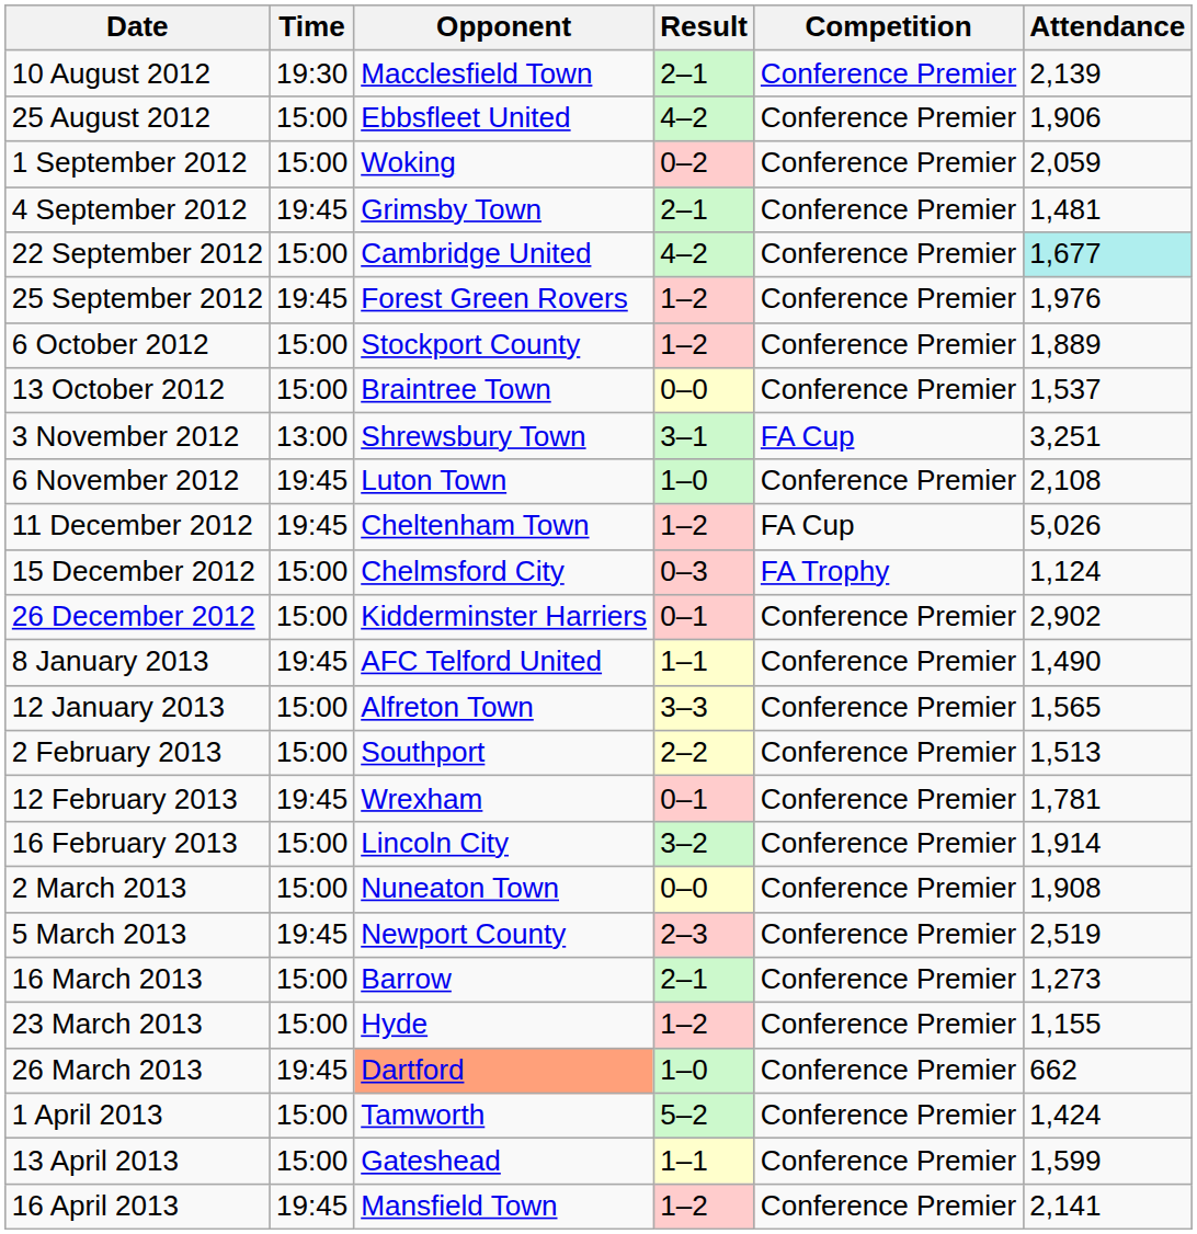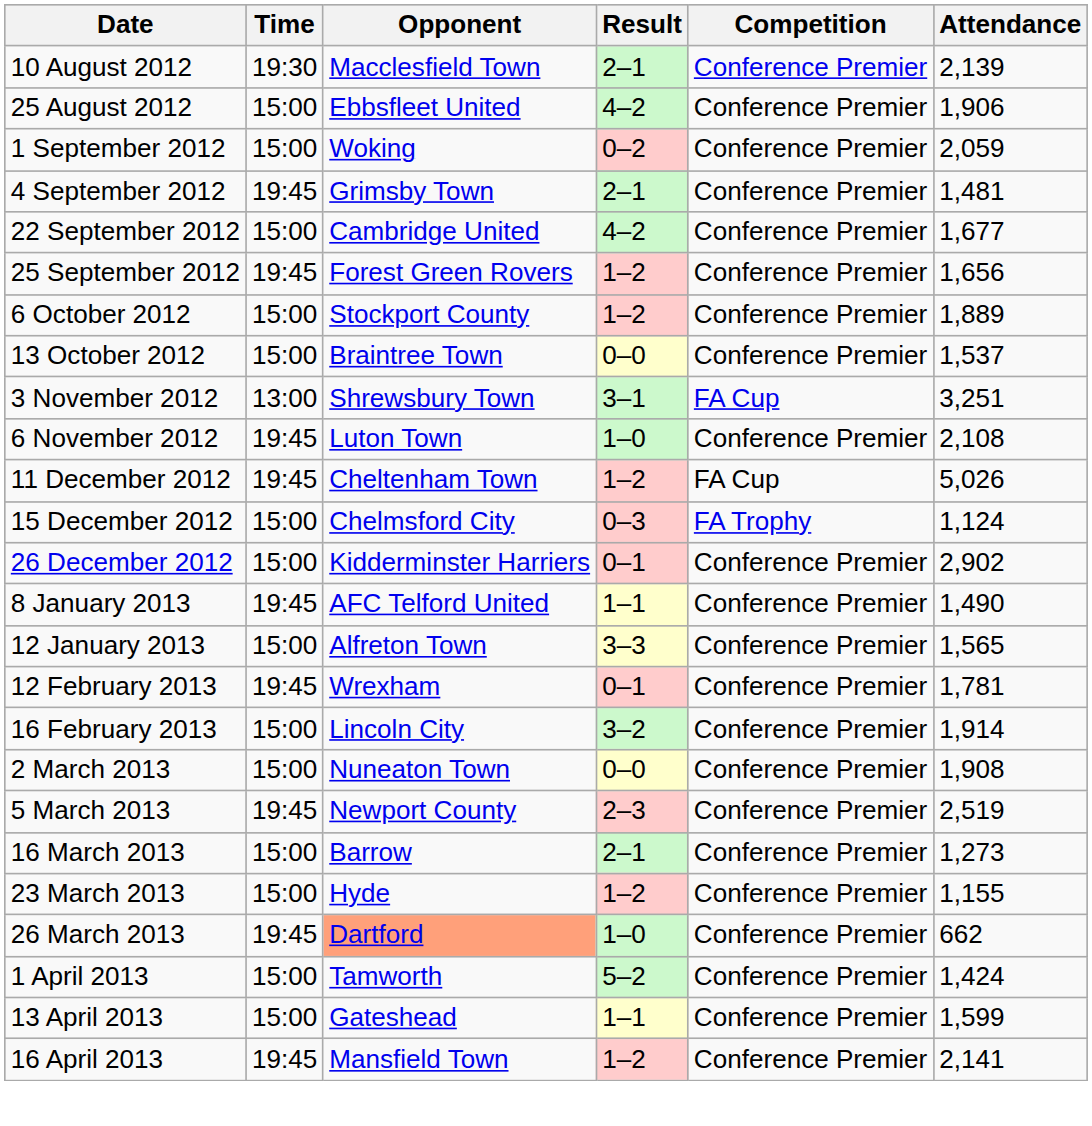22 September 2012 | Attendance: paleturquoise background -> no background
25 September 2012 | Attendance: 1,976 -> 1,656
- row: 2 February 2013 | 15:00 | Southport | 2–2 | Conference Premier | 1,513
